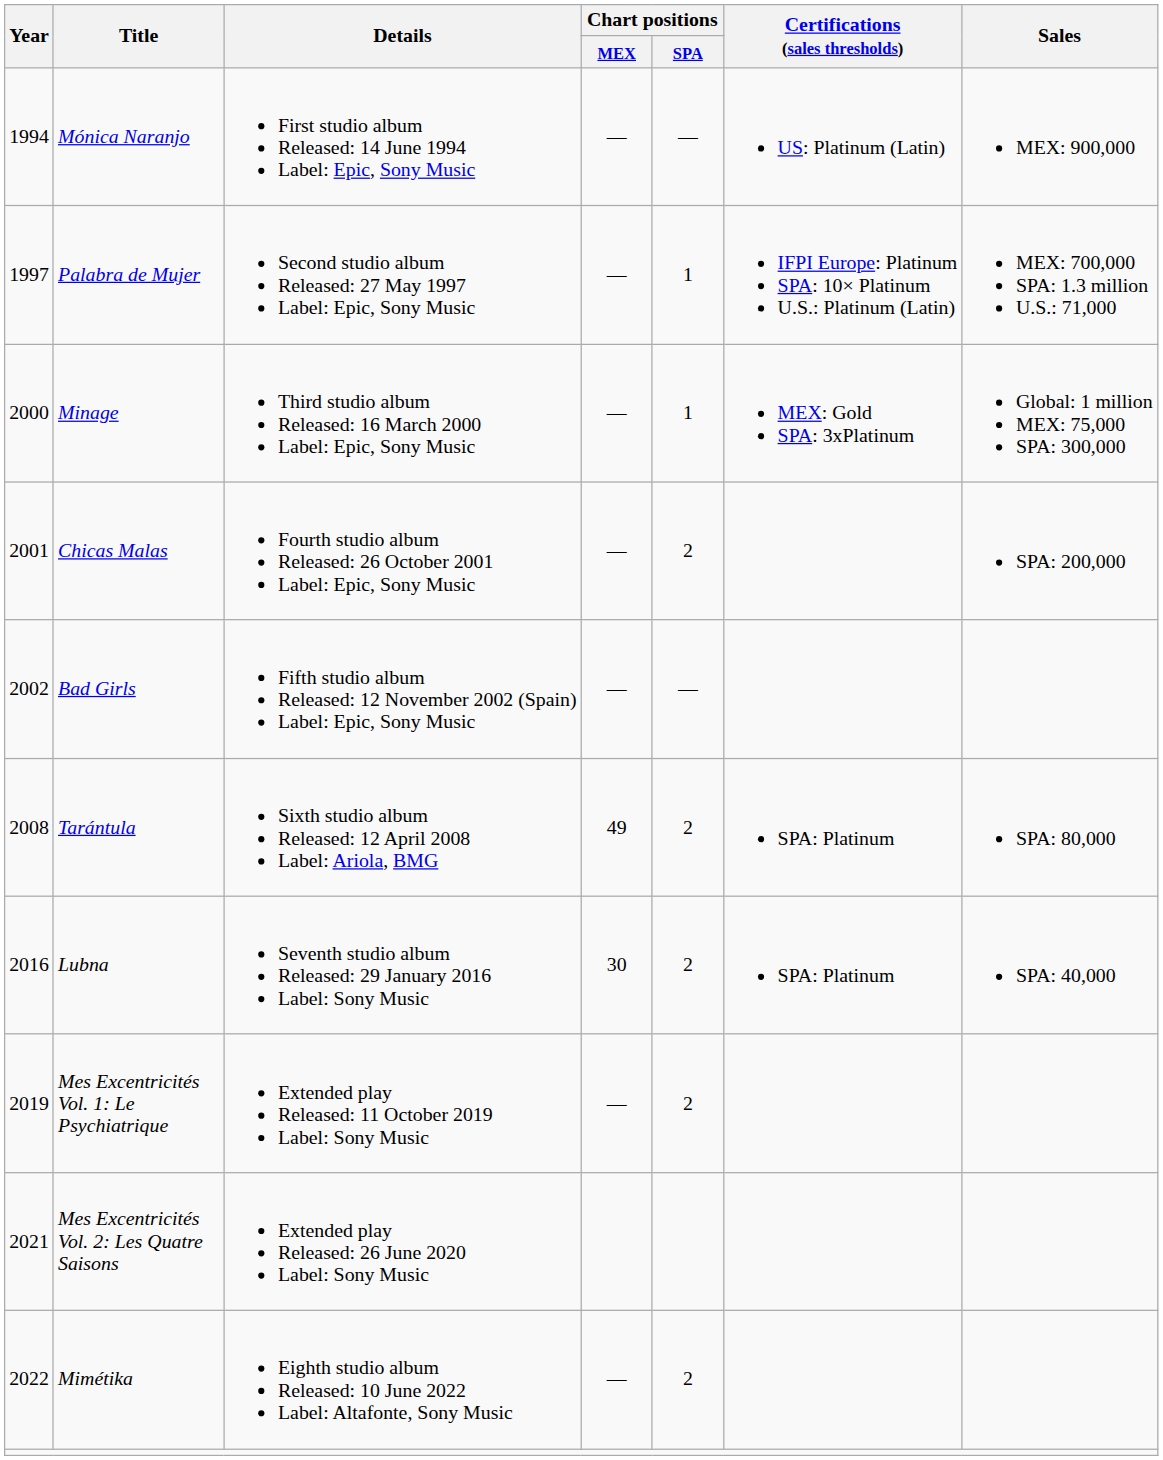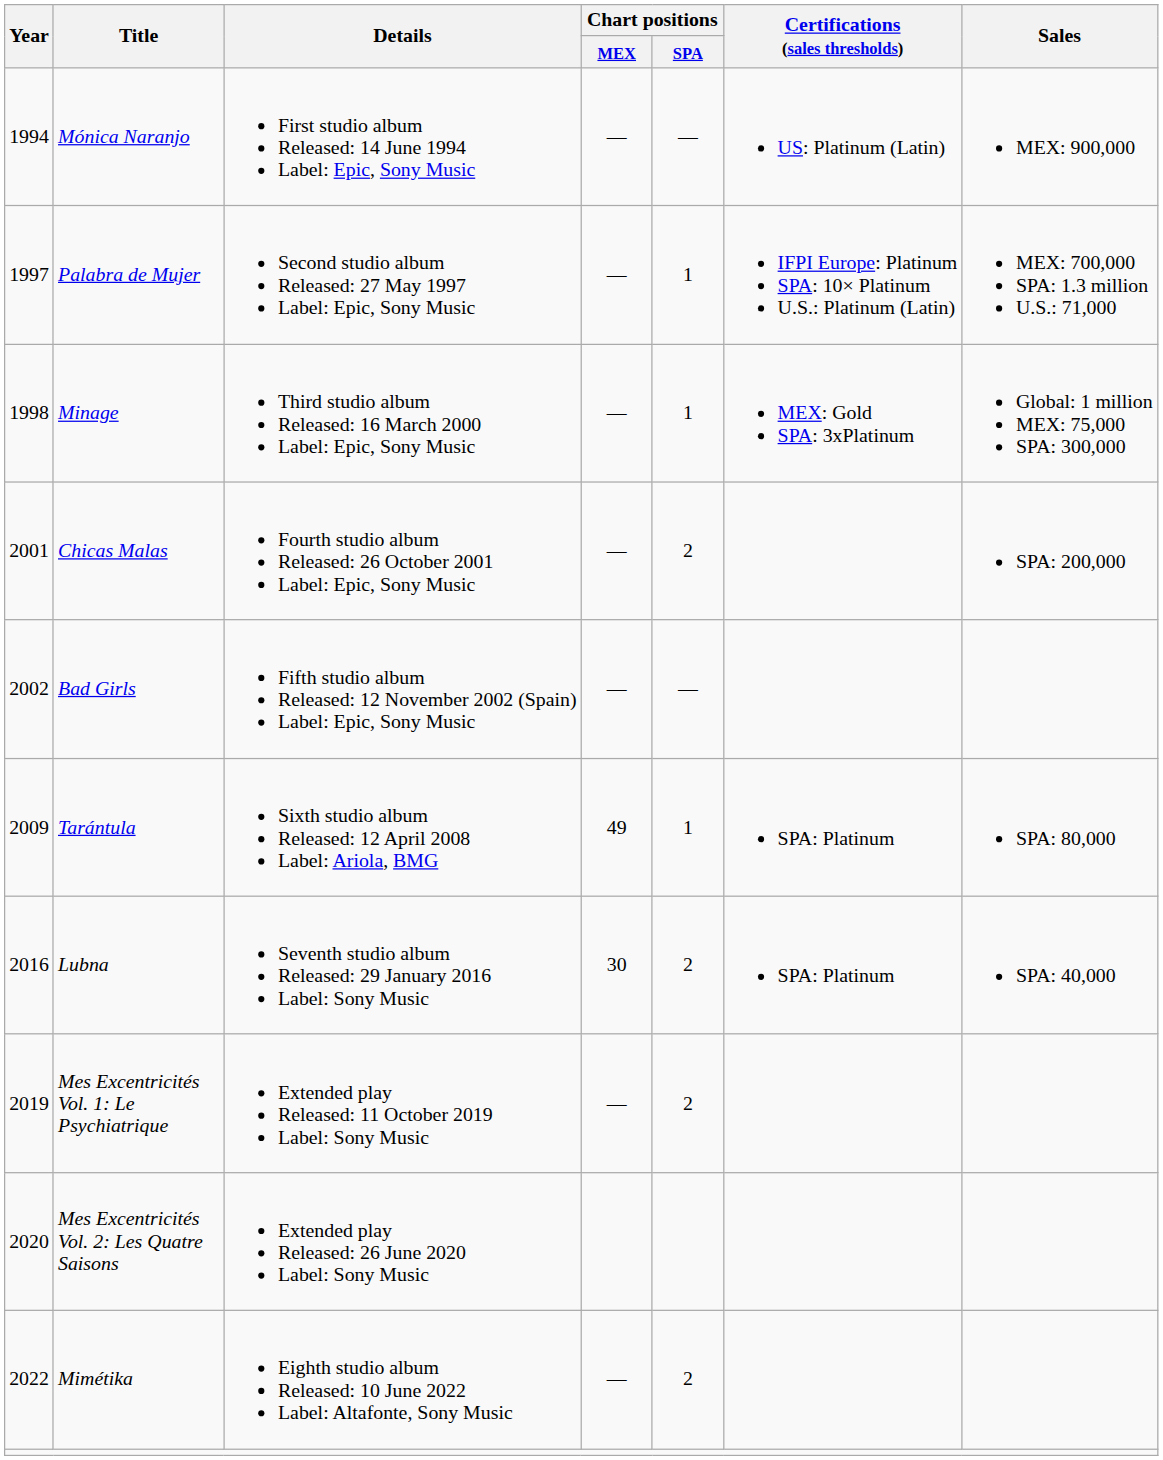Minage | Year: 2000 -> 1998
Tarántula | Year: 2008 -> 2009
Tarántula | Chart positions / SPA: 2 -> 1
Mes Excentricités Vol. 2: Les Quatre Saisons | Year: 2021 -> 2020
